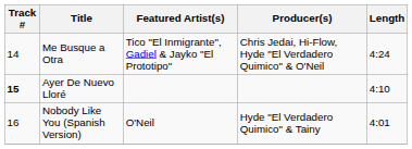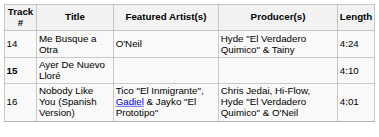Me Busque a Otra | Featured Artist(s): Tico "El Inmigrante", Gadiel & Jayko "El Prototipo" -> O'Neil
Me Busque a Otra | Producer(s): Chris Jedai, Hi-Flow, Hyde "El Verdadero Quimico" & O'Neil -> Hyde "El Verdadero Quimico" & Tainy
Nobody Like You (Spanish Version) | Featured Artist(s): O'Neil -> Tico "El Inmigrante", Gadiel & Jayko "El Prototipo"
Nobody Like You (Spanish Version) | Producer(s): Hyde "El Verdadero Quimico" & Tainy -> Chris Jedai, Hi-Flow, Hyde "El Verdadero Quimico" & O'Neil
